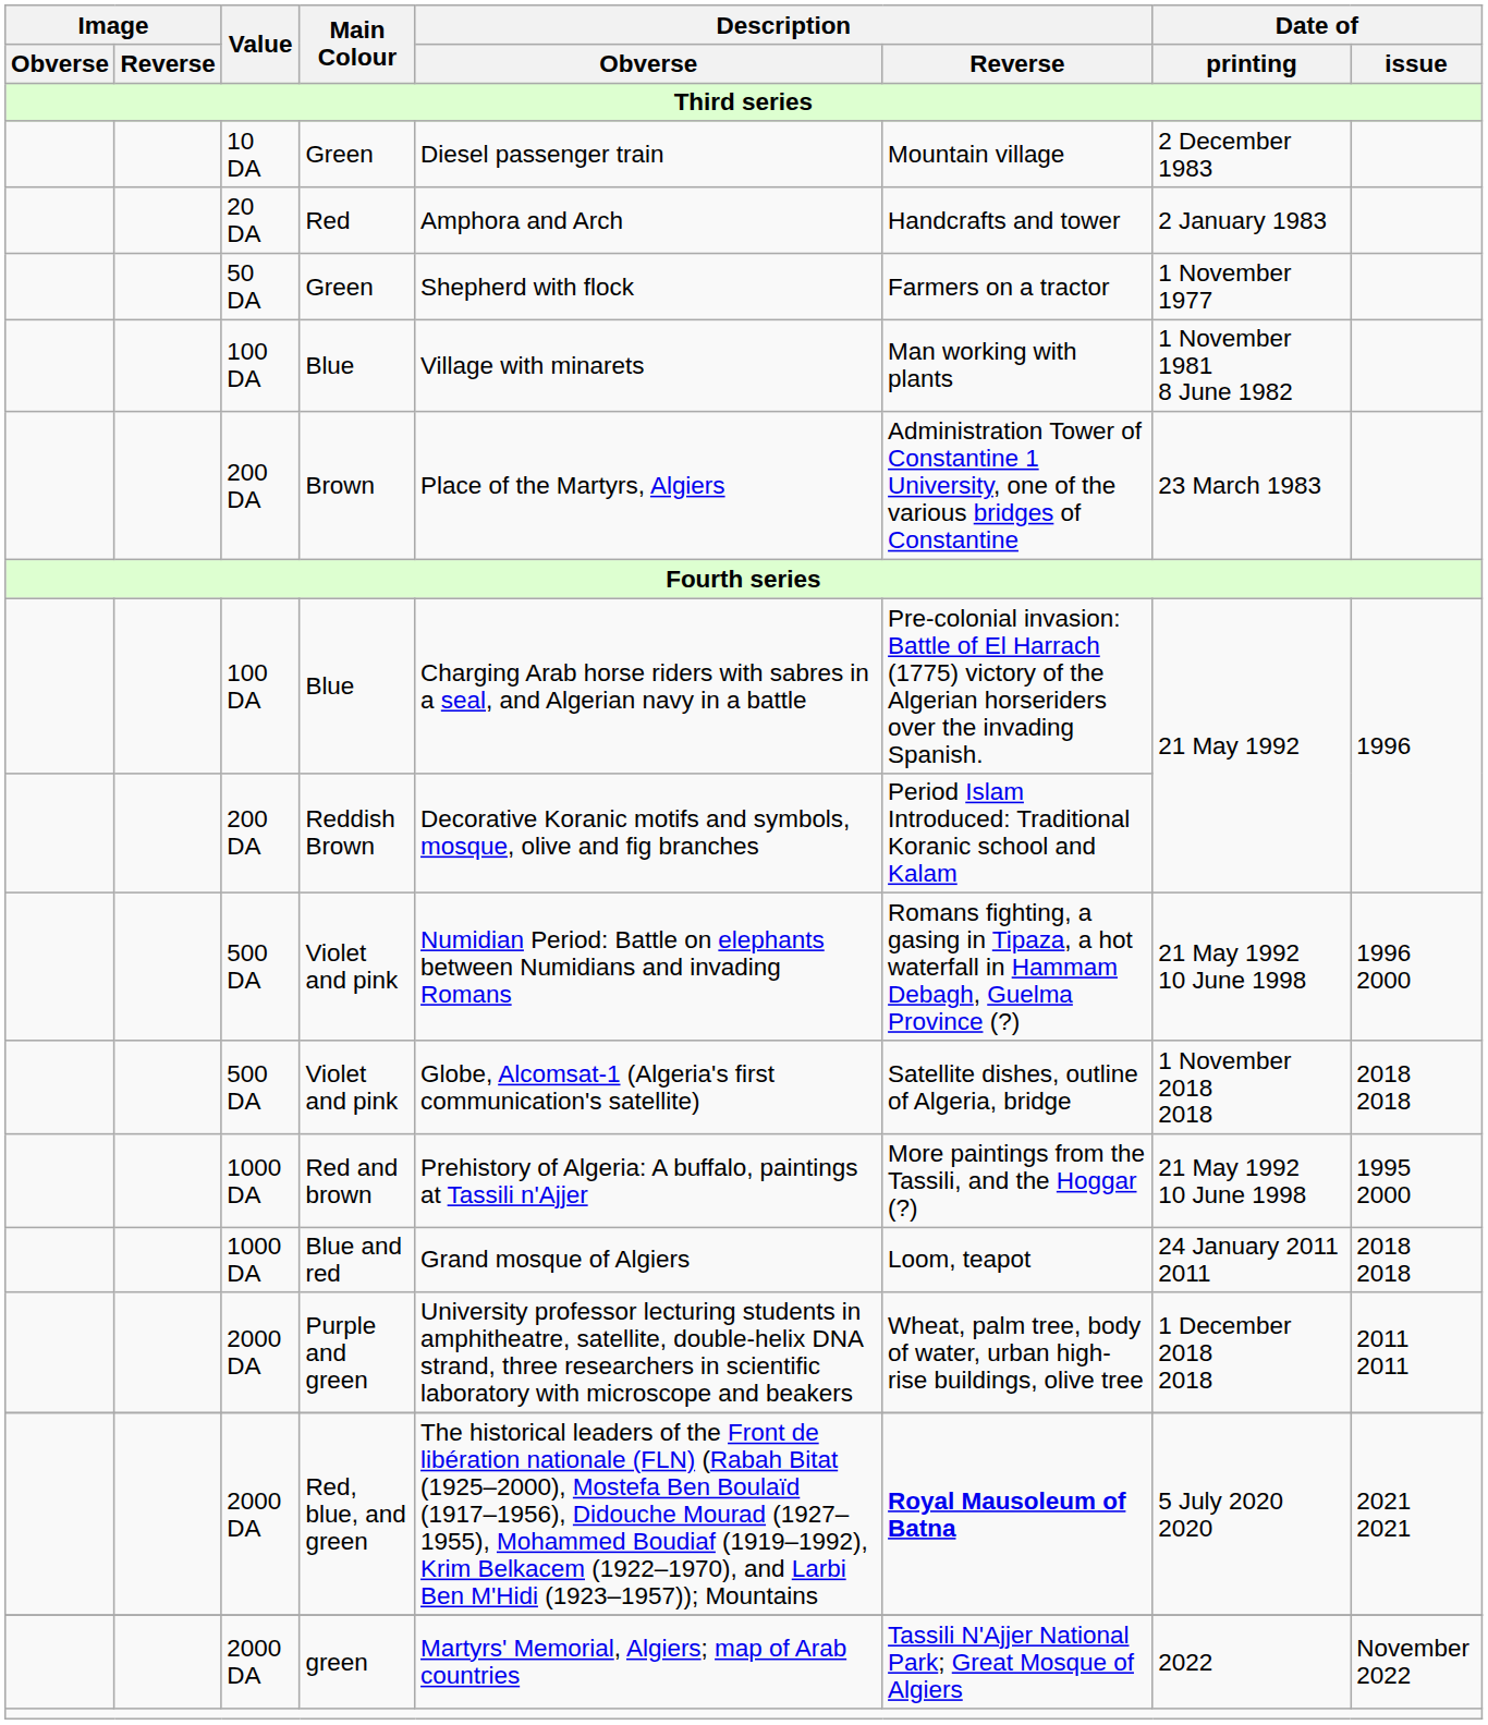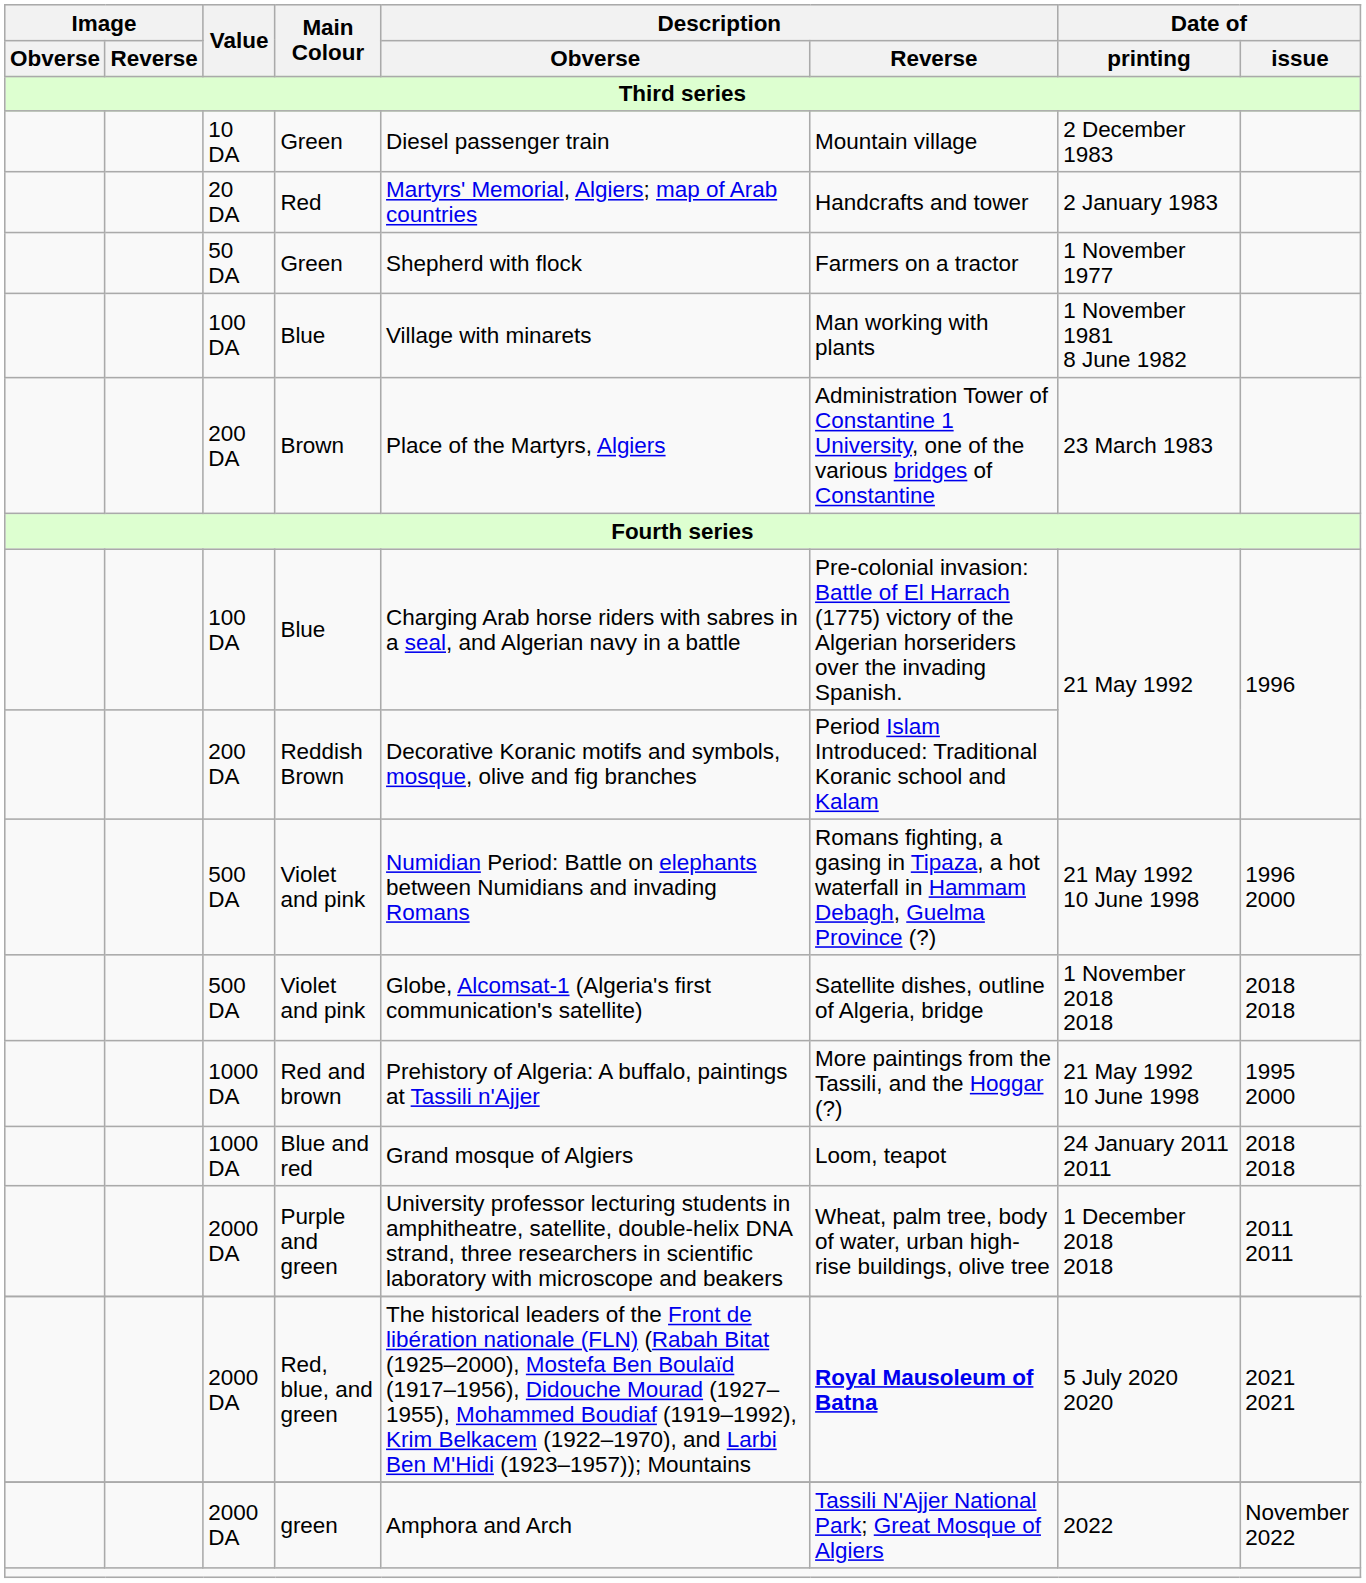Red | Description / Obverse: Amphora and Arch -> Martyrs' Memorial, Algiers; map of Arab countries
green | Description / Obverse: Martyrs' Memorial, Algiers; map of Arab countries -> Amphora and Arch
